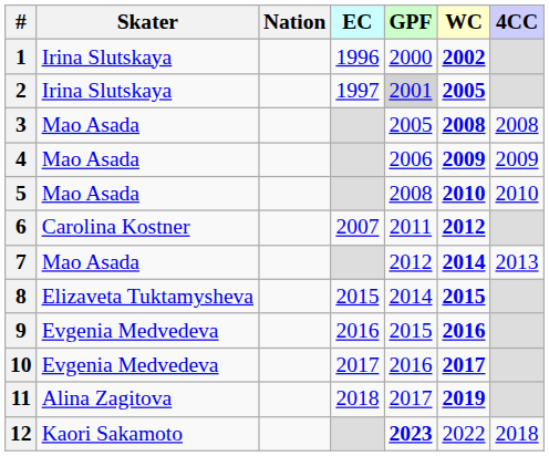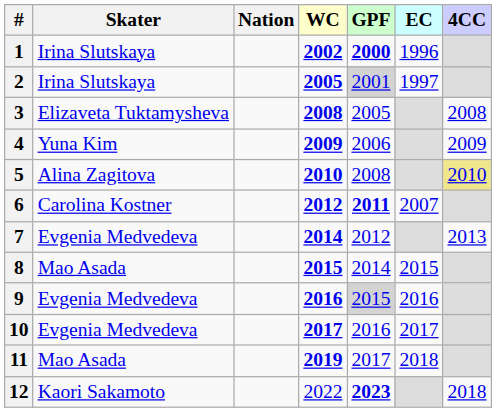columns swapped: WC <-> EC
1 | GPF: normal -> bold
3 | Skater: Mao Asada -> Elizaveta Tuktamysheva
4 | Skater: Mao Asada -> Yuna Kim
5 | Skater: Mao Asada -> Alina Zagitova
5 | 4CC: no background -> khaki background
6 | GPF: normal -> bold
7 | Skater: Mao Asada -> Evgenia Medvedeva
8 | Skater: Elizaveta Tuktamysheva -> Mao Asada
9 | GPF: no background -> lightgrey background
11 | Skater: Alina Zagitova -> Mao Asada
